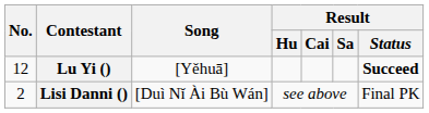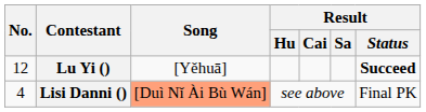Lisi Danni () | No.: 2 -> 4
Lisi Danni () | Song: no background -> lightsalmon background
